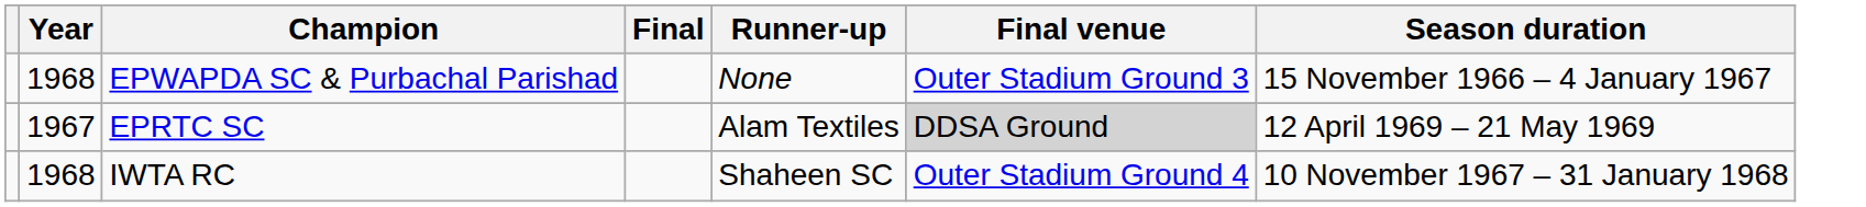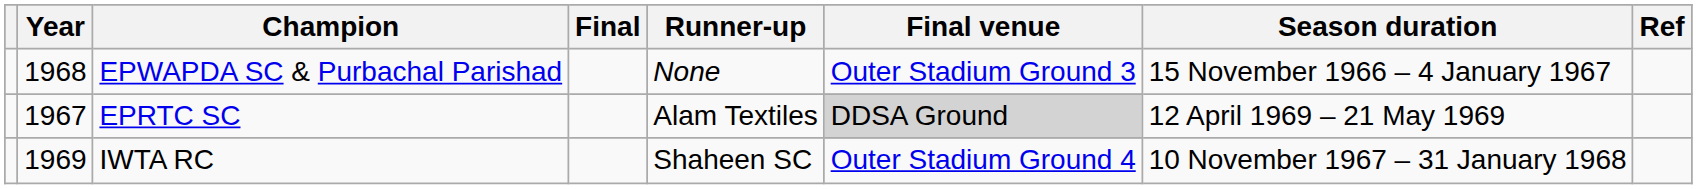+ column: Ref
IWTA RC | Year: 1968 -> 1969
